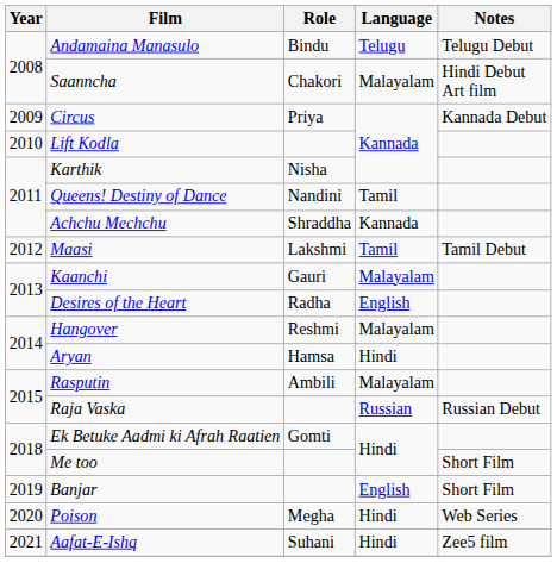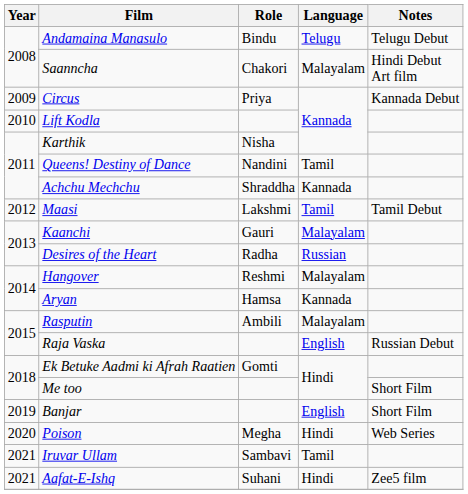Desires of the Heart | Language: English -> Russian
Aryan | Language: Hindi -> Kannada
Raja Vaska | Language: Russian -> English
+ row: 2021 | Iruvar Ullam | Sambavi | Tamil
